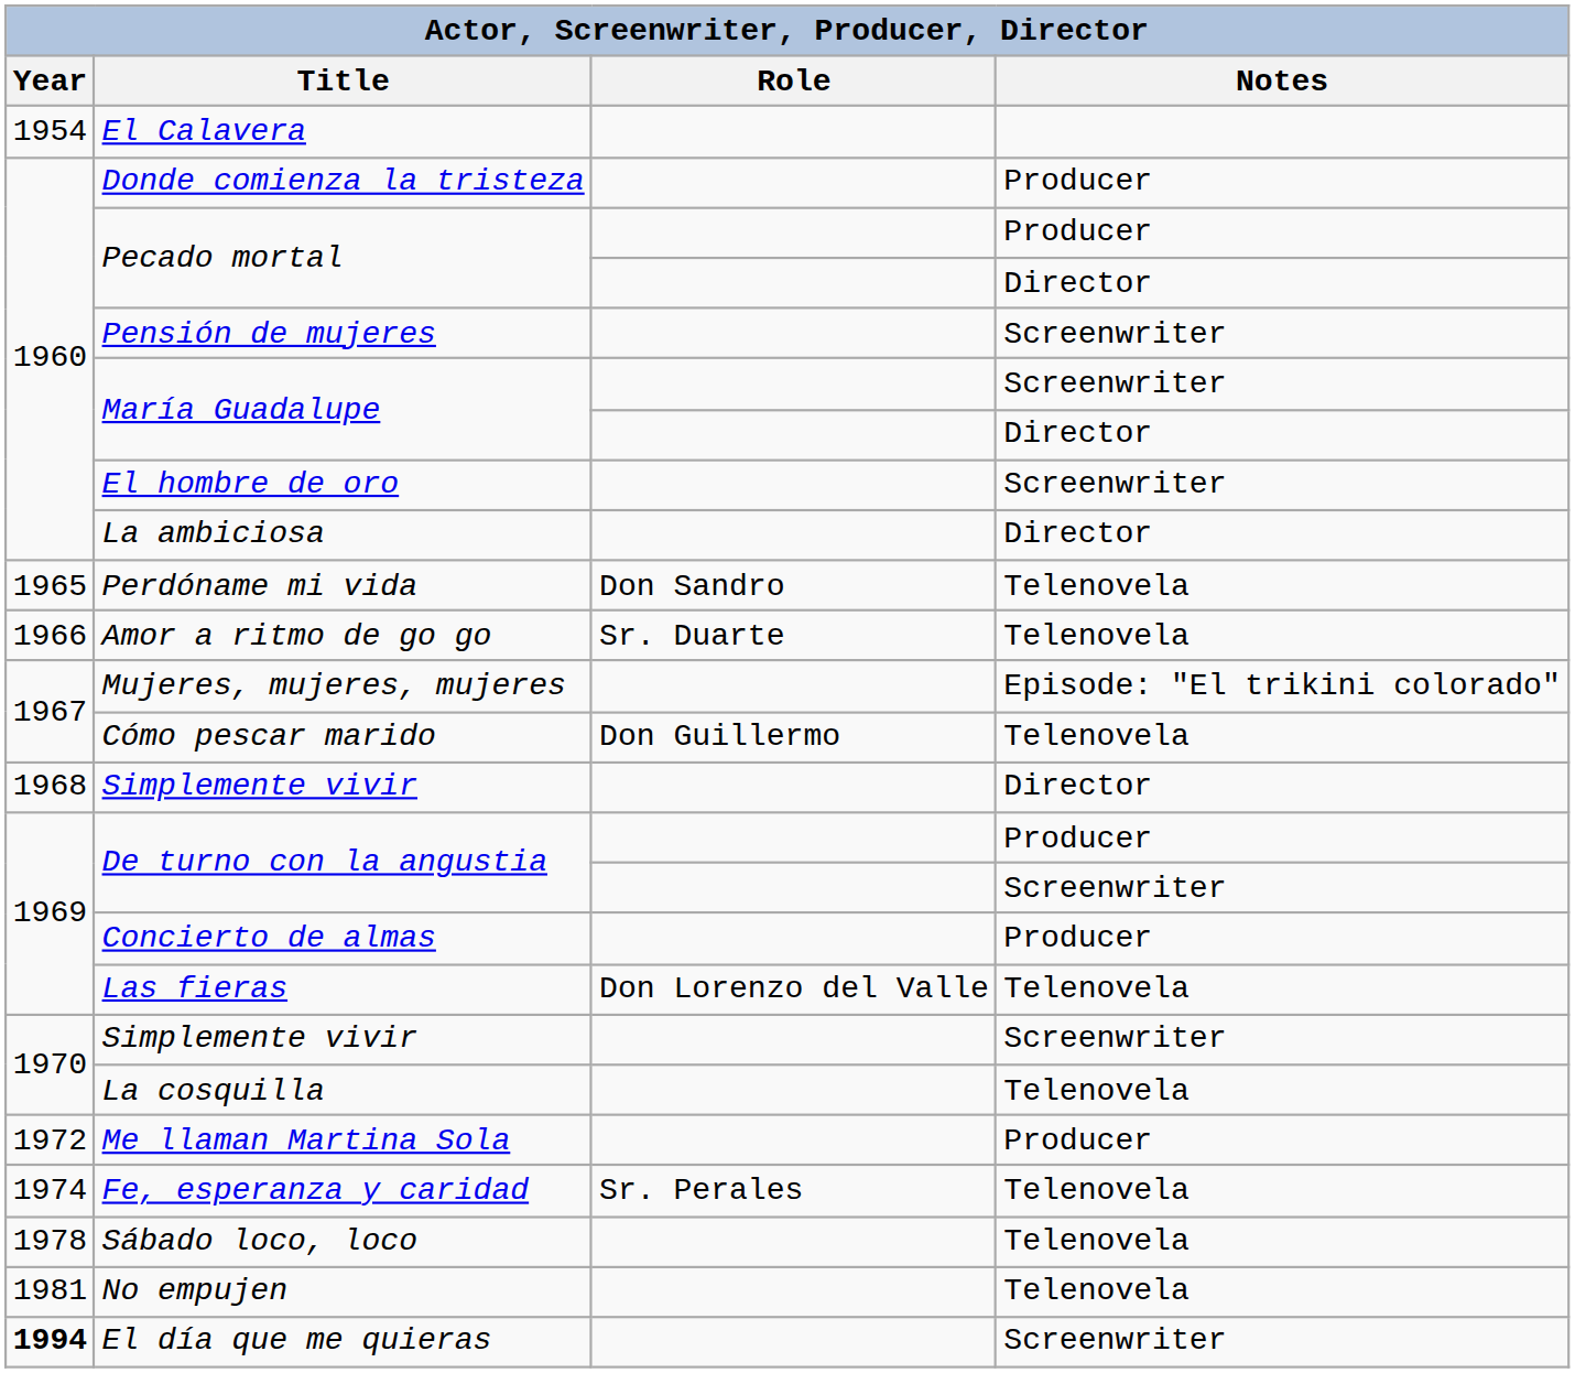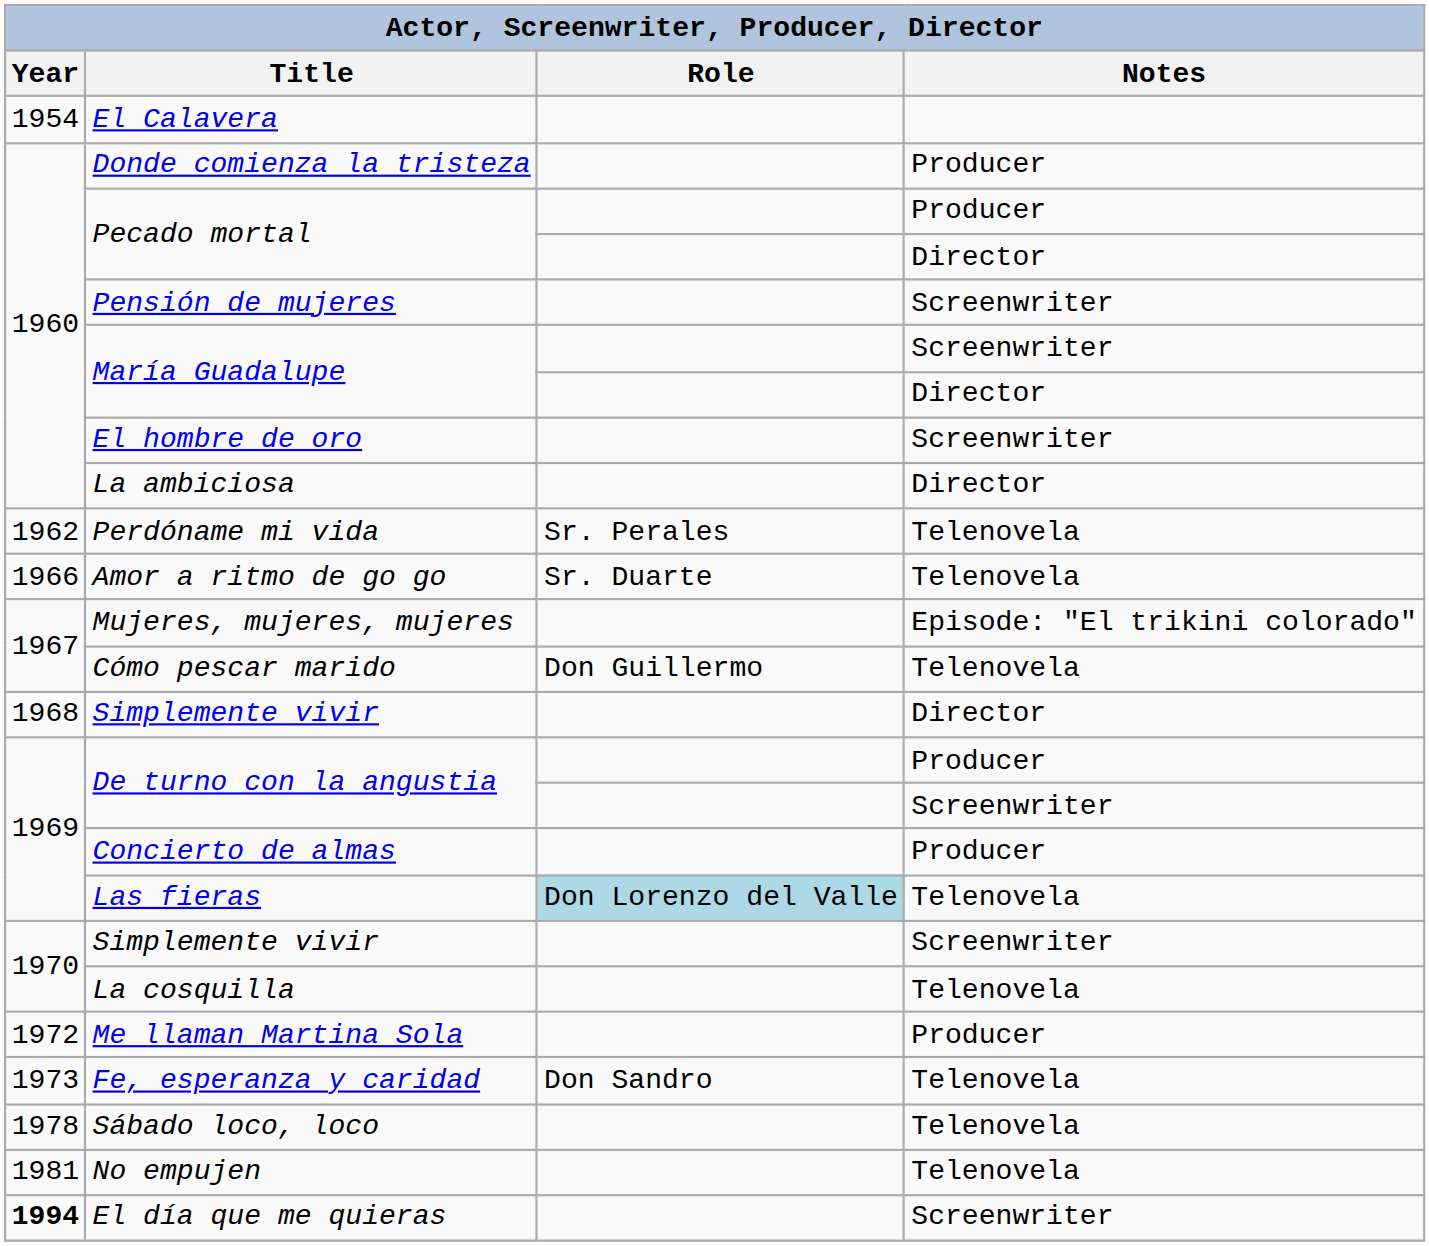Perdóname mi vida | Year: 1965 -> 1962
Perdóname mi vida | Role: Don Sandro -> Sr. Perales
Las fieras | Role: no background -> lightblue background
Fe, esperanza y caridad | Year: 1974 -> 1973
Fe, esperanza y caridad | Role: Sr. Perales -> Don Sandro
